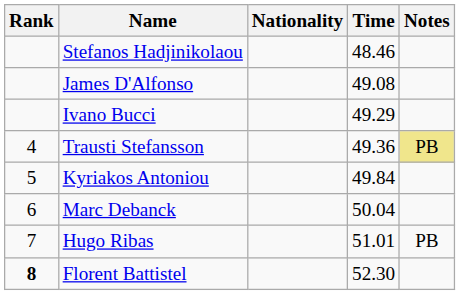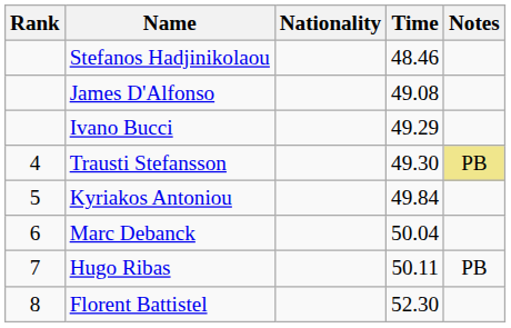Trausti Stefansson | Time: 49.36 -> 49.30
Hugo Ribas | Time: 51.01 -> 50.11
Florent Battistel | Rank: bold -> normal
